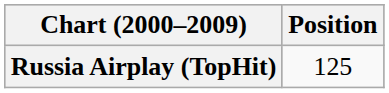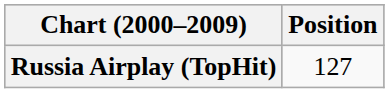Russia Airplay (TopHit) | Position: 125 -> 127
